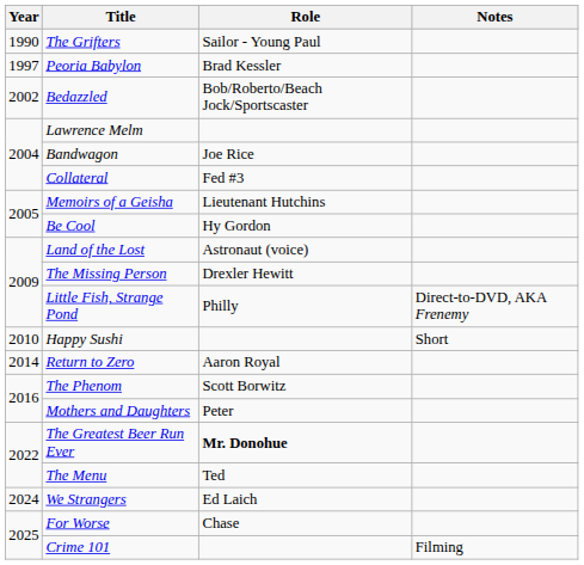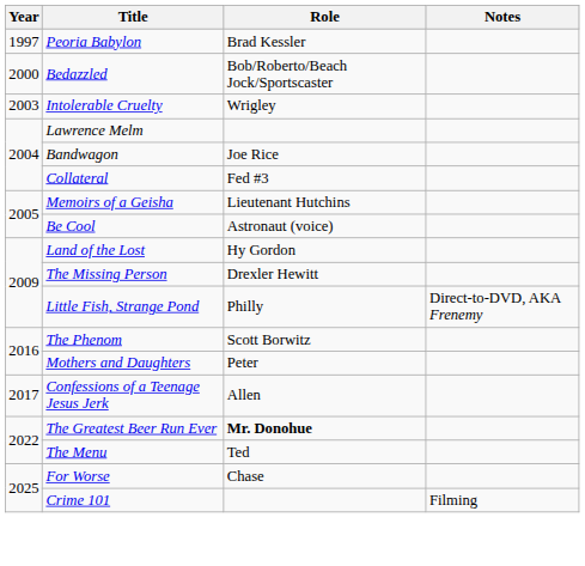- row: 1990 | The Grifters | Sailor - Young Paul
Bedazzled | Year: 2002 -> 2000
+ row: 2003 | Intolerable Cruelty | Wrigley
Be Cool | Role: Hy Gordon -> Astronaut (voice)
Land of the Lost | Role: Astronaut (voice) -> Hy Gordon
- row: 2010 | Happy Sushi | Short
- row: 2014 | Return to Zero | Aaron Royal
+ row: 2017 | Confessions of a Teenage Jesus Jerk | Allen
- row: 2024 | We Strangers | Ed Laich
